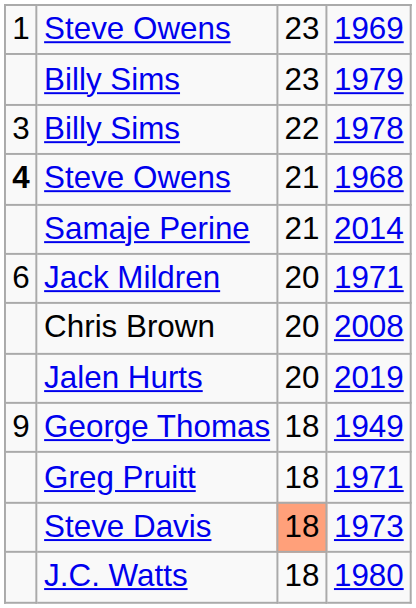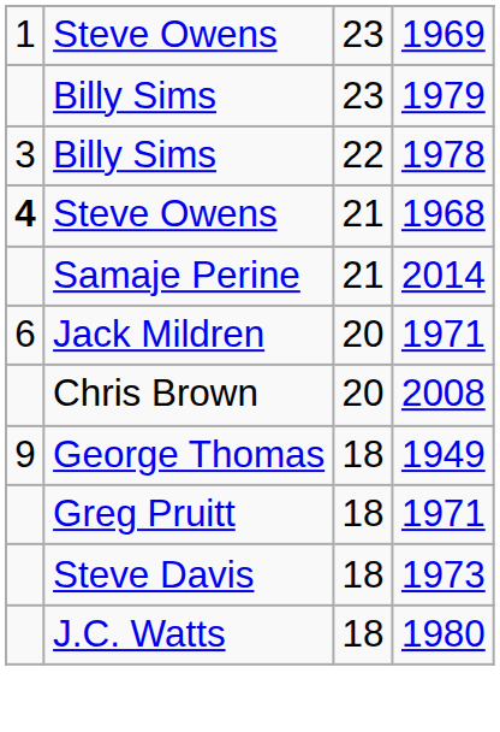- row: Jalen Hurts | 20 | 2019
1973 | column 3: lightsalmon background -> no background
